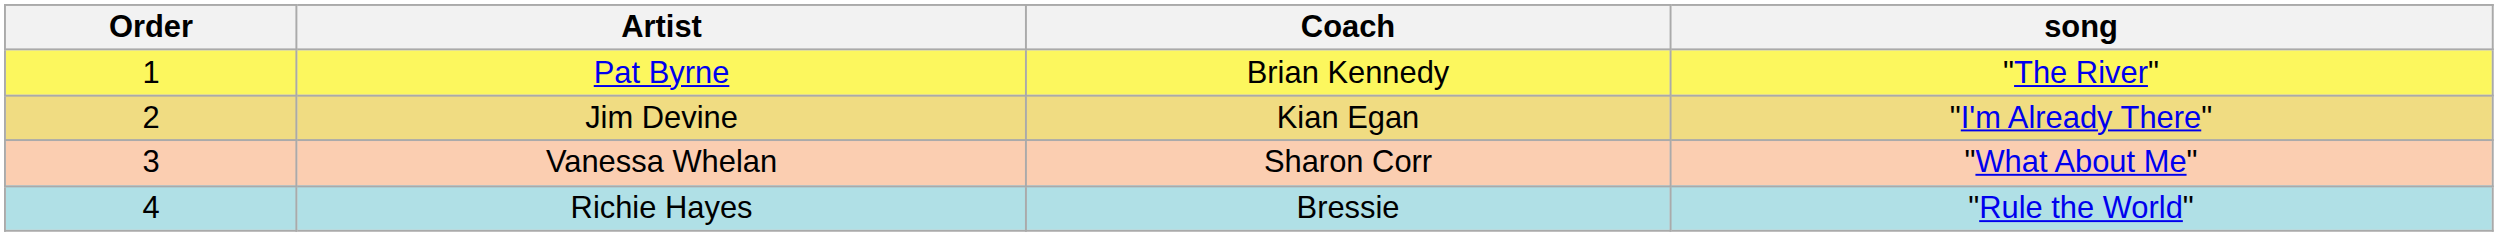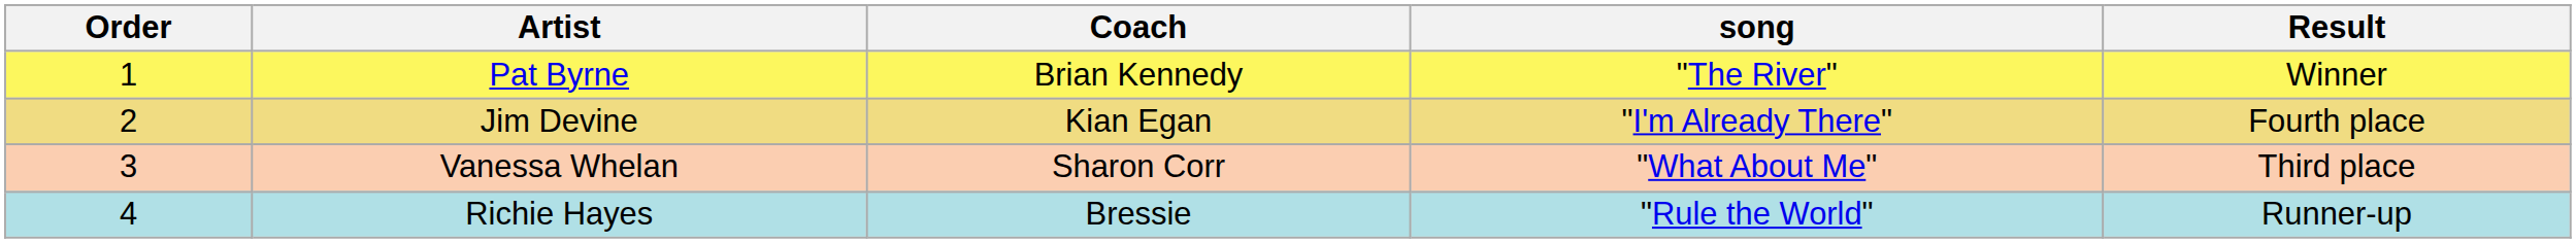+ column: Result | Winner | Fourth place | Third place | Runner-up
